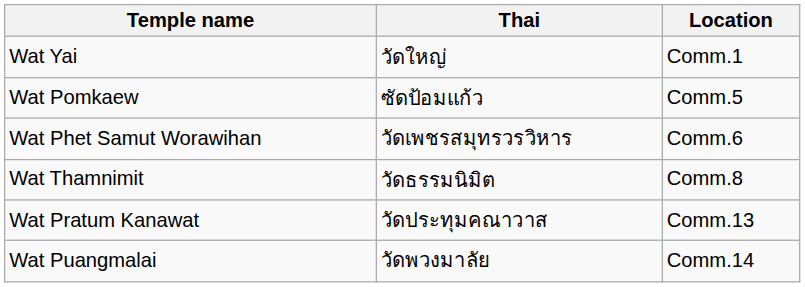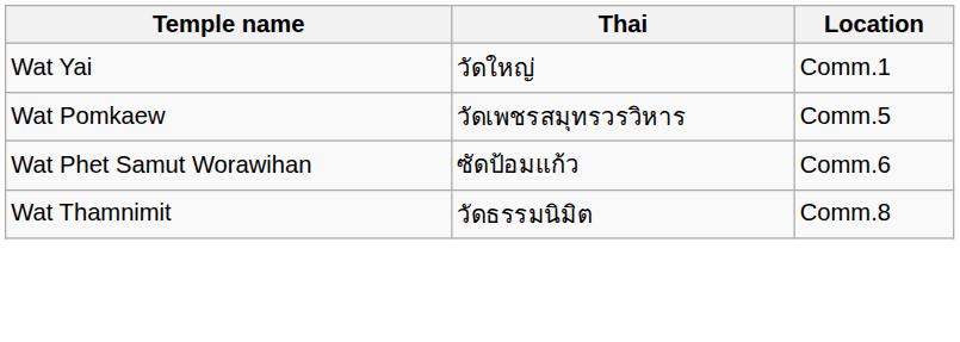Wat Pomkaew | Thai: ซัดป้อมแก้ว -> วัดเพชรสมุทรวรวิหาร
Wat Phet Samut Worawihan | Thai: วัดเพชรสมุทรวรวิหาร -> ซัดป้อมแก้ว
- row: Wat Pratum Kanawat | วัดประทุมคณาวาส | Comm.13
- row: Wat Puangmalai | วัดพวงมาลัย | Comm.14
